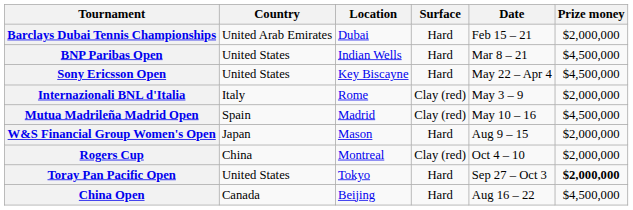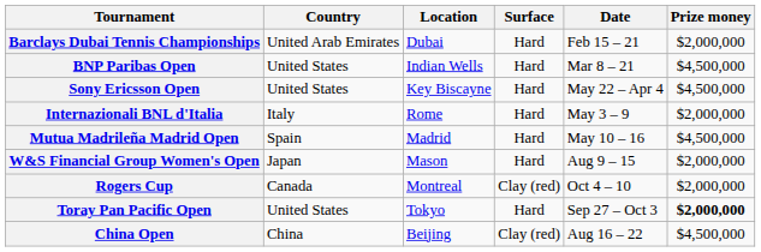Internazionali BNL d'Italia | Surface: Clay (red) -> Hard
Mutua Madrileña Madrid Open | Surface: Clay (red) -> Hard
Rogers Cup | Country: China -> Canada
China Open | Country: Canada -> China
China Open | Surface: Hard -> Clay (red)
